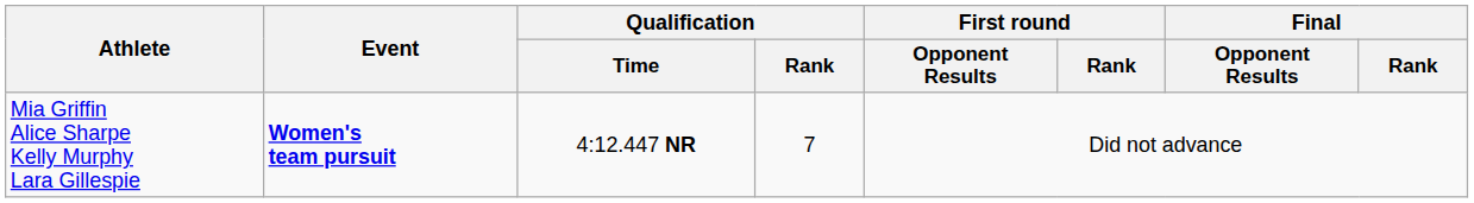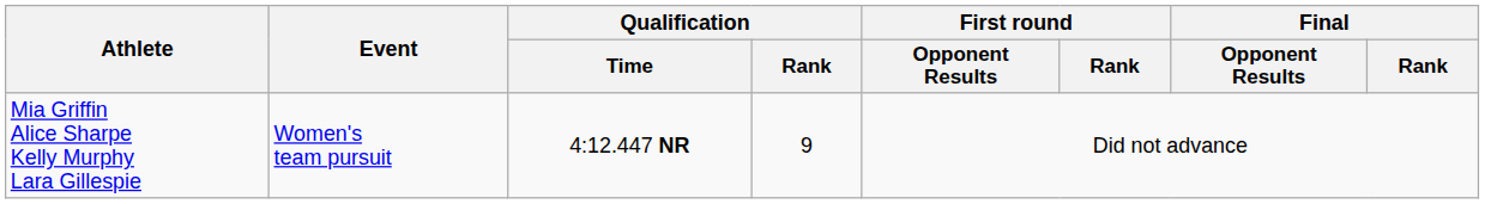Mia Griffin Alice Sharpe Kelly Murphy Lara Gillespie | Event: bold -> normal
Mia Griffin Alice Sharpe Kelly Murphy Lara Gillespie | Qualification / Rank: 7 -> 9
